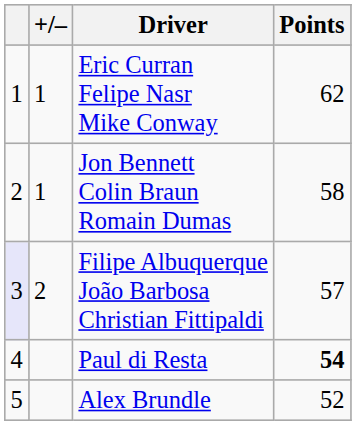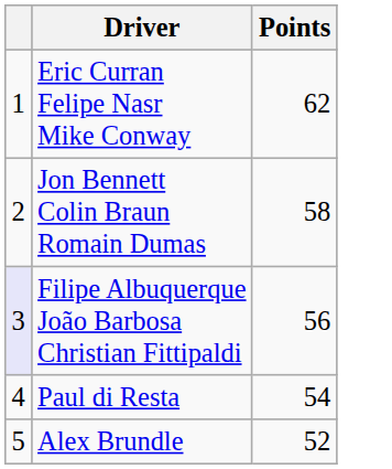- column: +/– | 1 | 1 | 2
Filipe Albuquerque João Barbosa Christian Fittipaldi | Points: 57 -> 56
Paul di Resta | Points: bold -> normal
